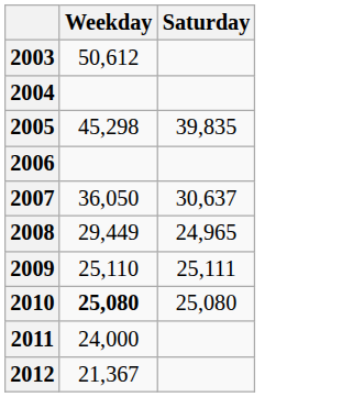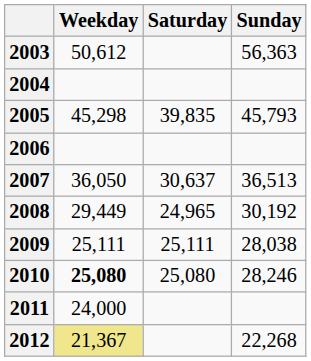+ column: Sunday | 56,363 | 45,793 | 36,513 | 30,192 | 28,038 | 28,246 | 22,268
2009 | Weekday: 25,110 -> 25,111
2012 | Weekday: no background -> khaki background
